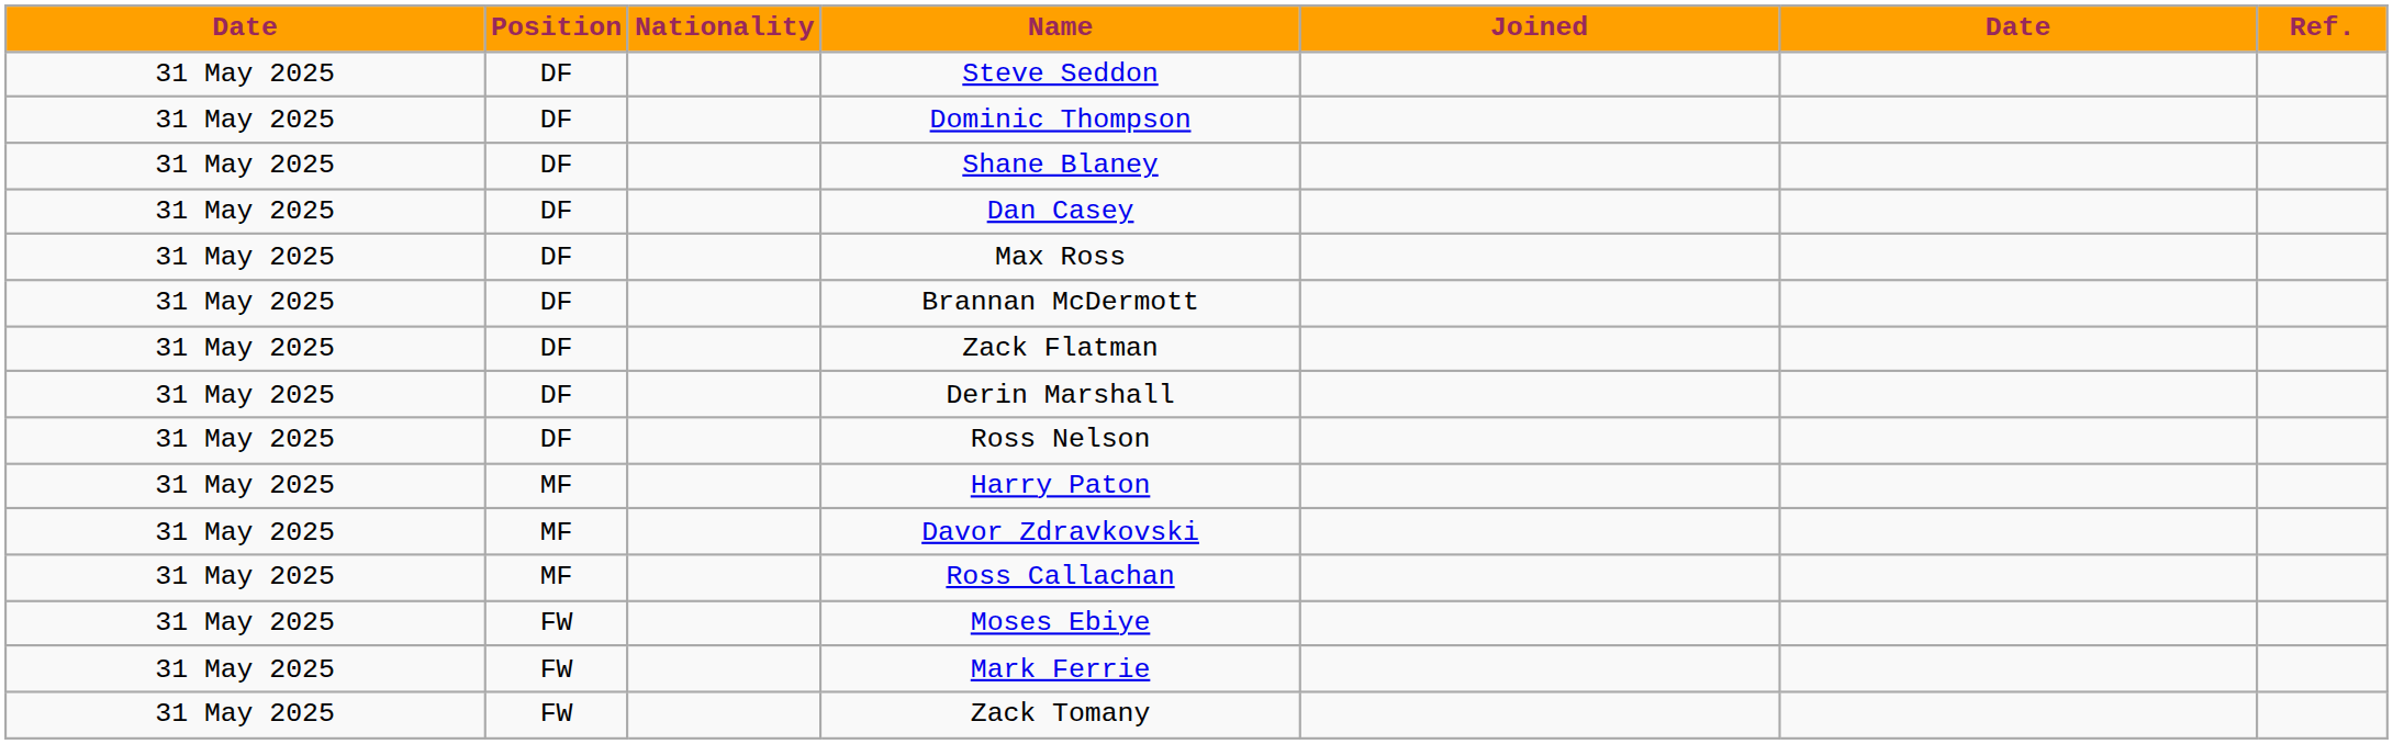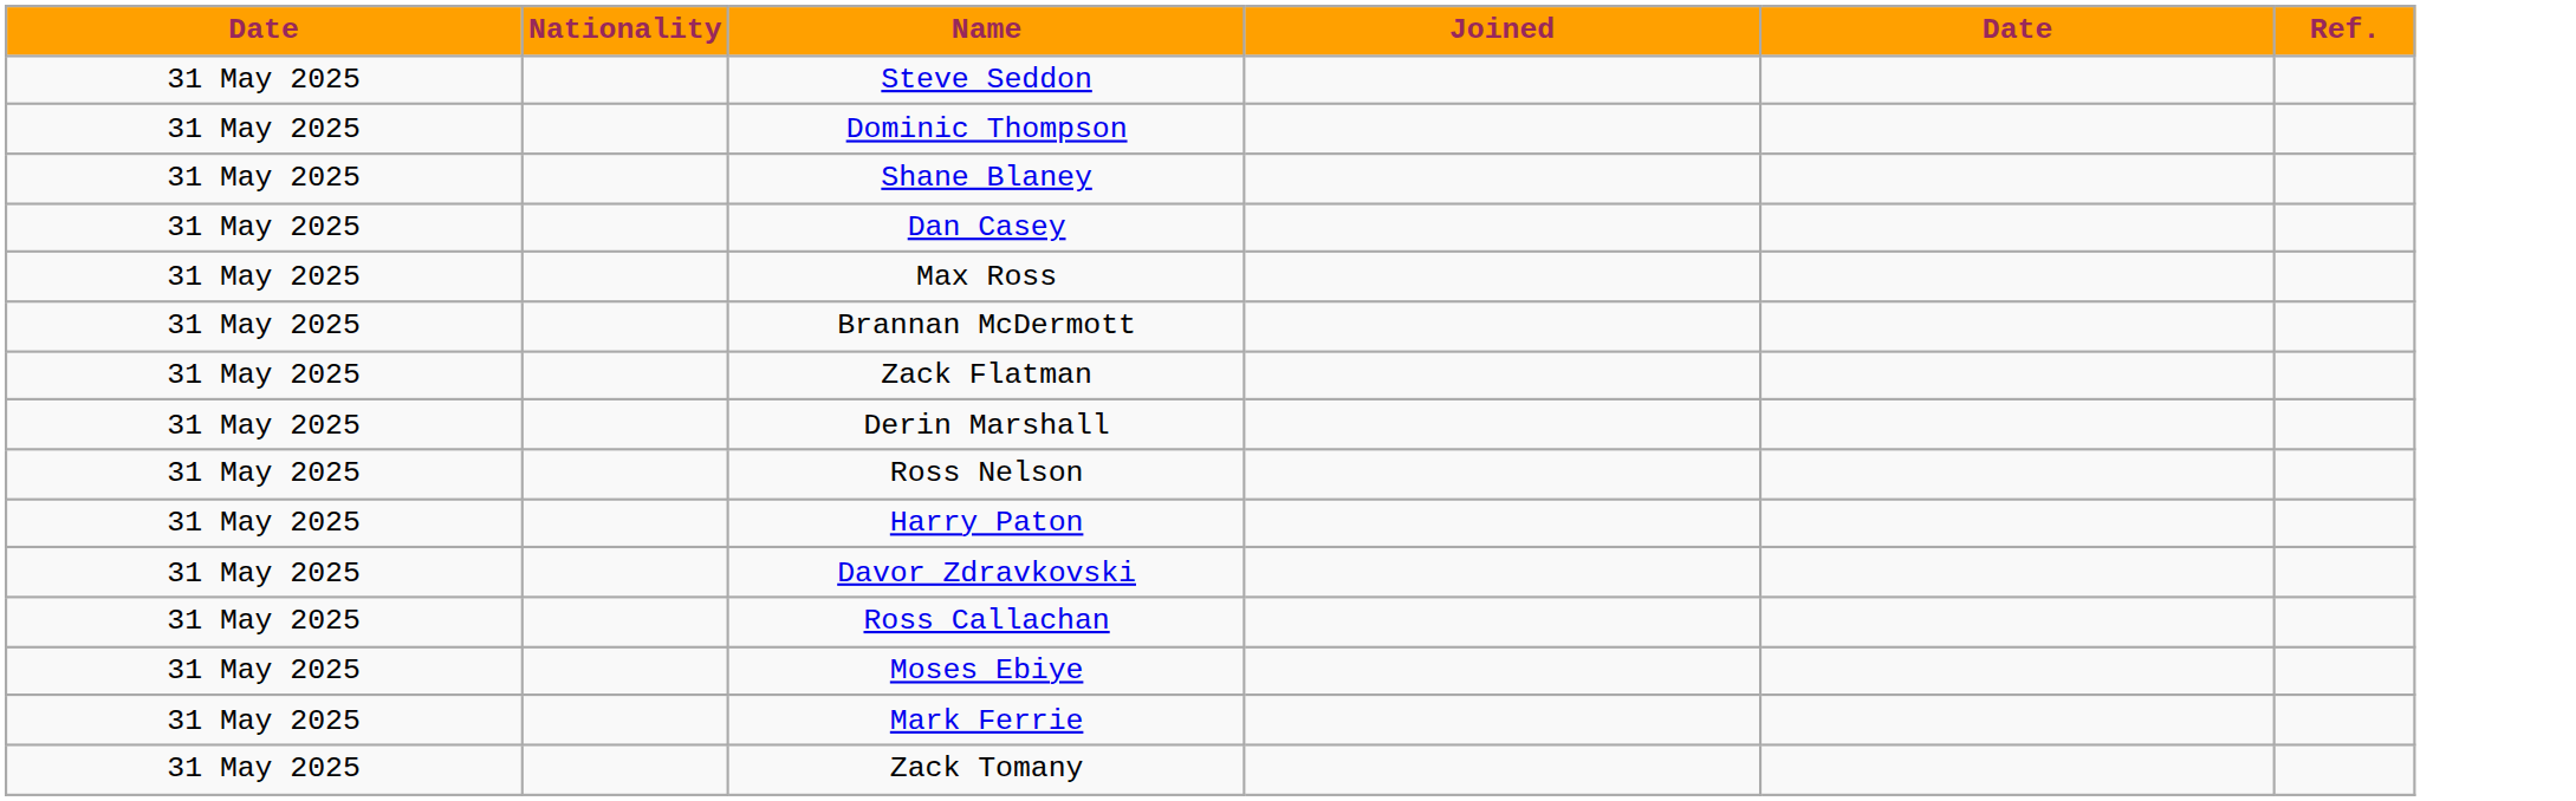- column: Position | DF | DF | DF | DF | DF | DF | DF | DF | DF | MF | MF | MF | FW | FW | FW
